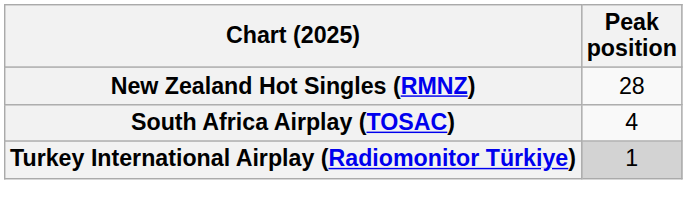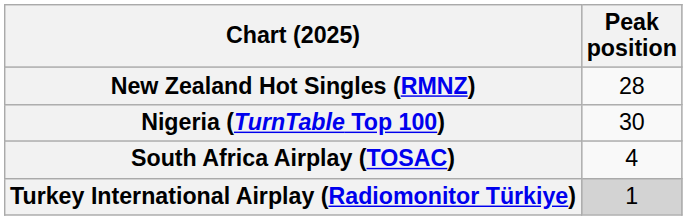+ row: Nigeria (TurnTable Top 100) | 30
